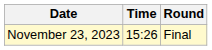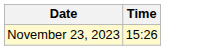- column: Round | Final
